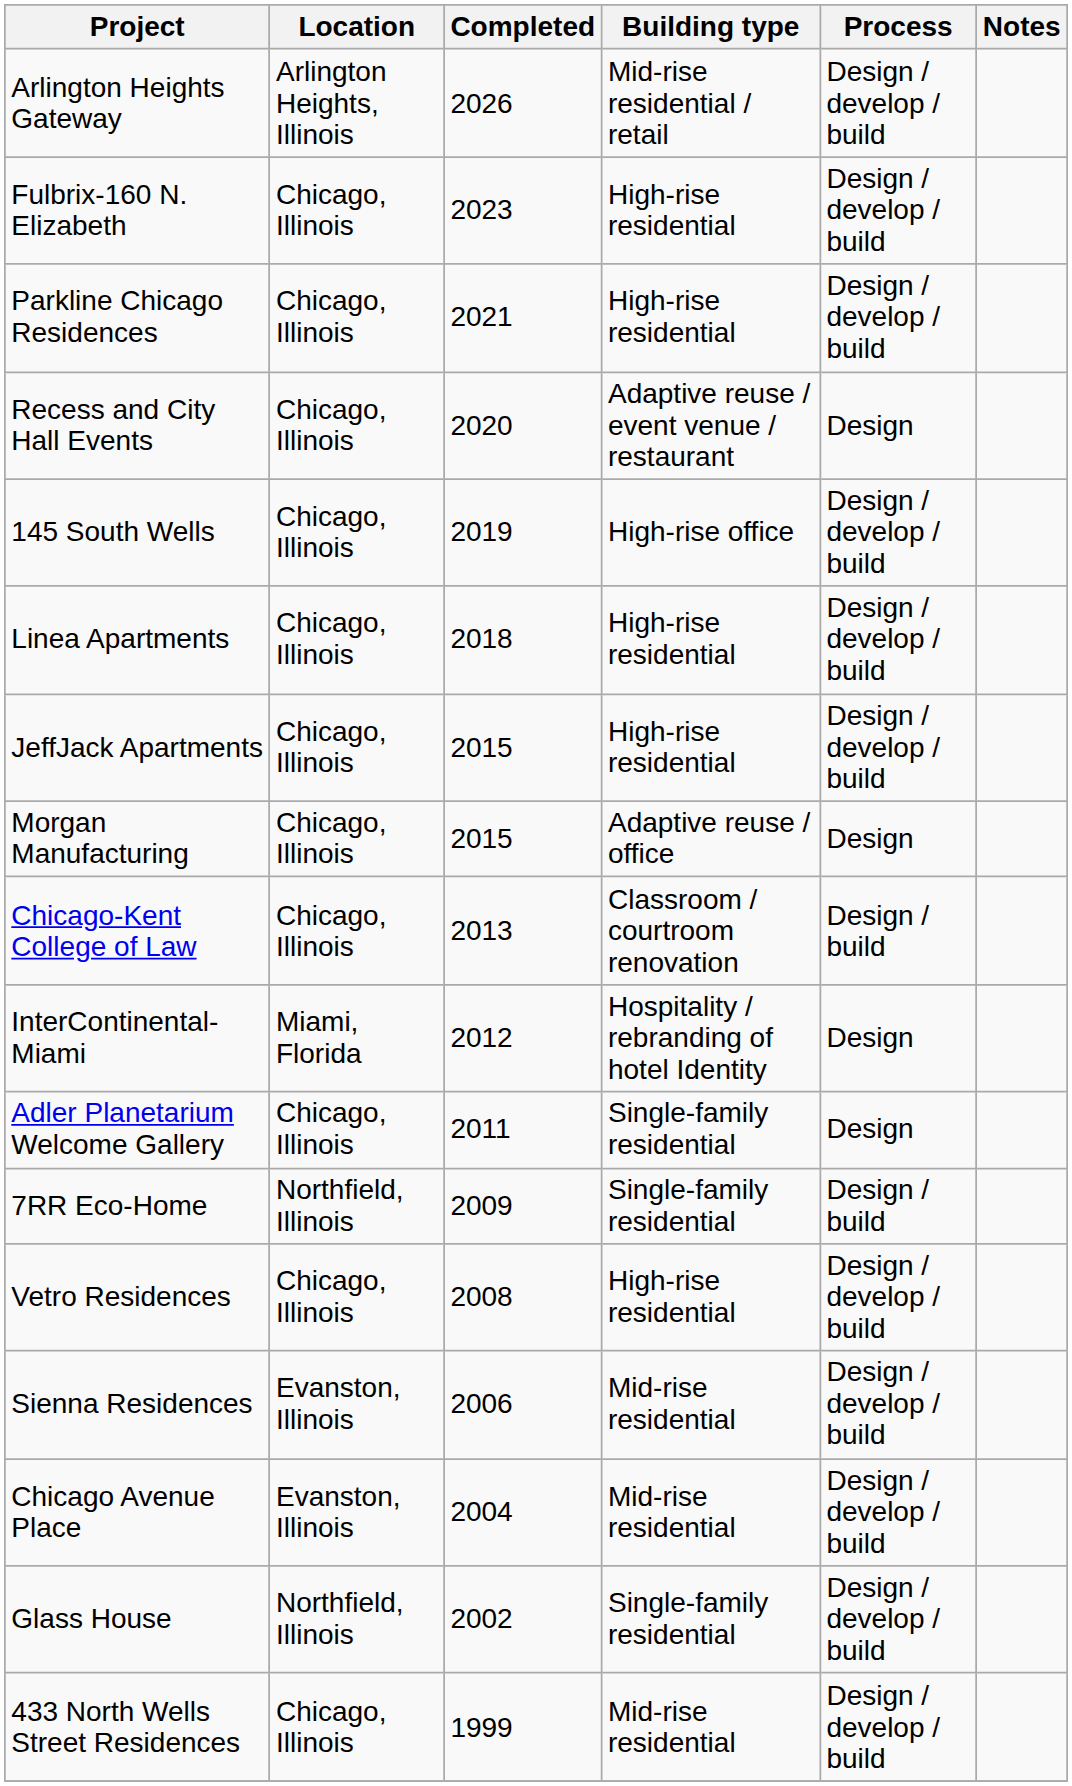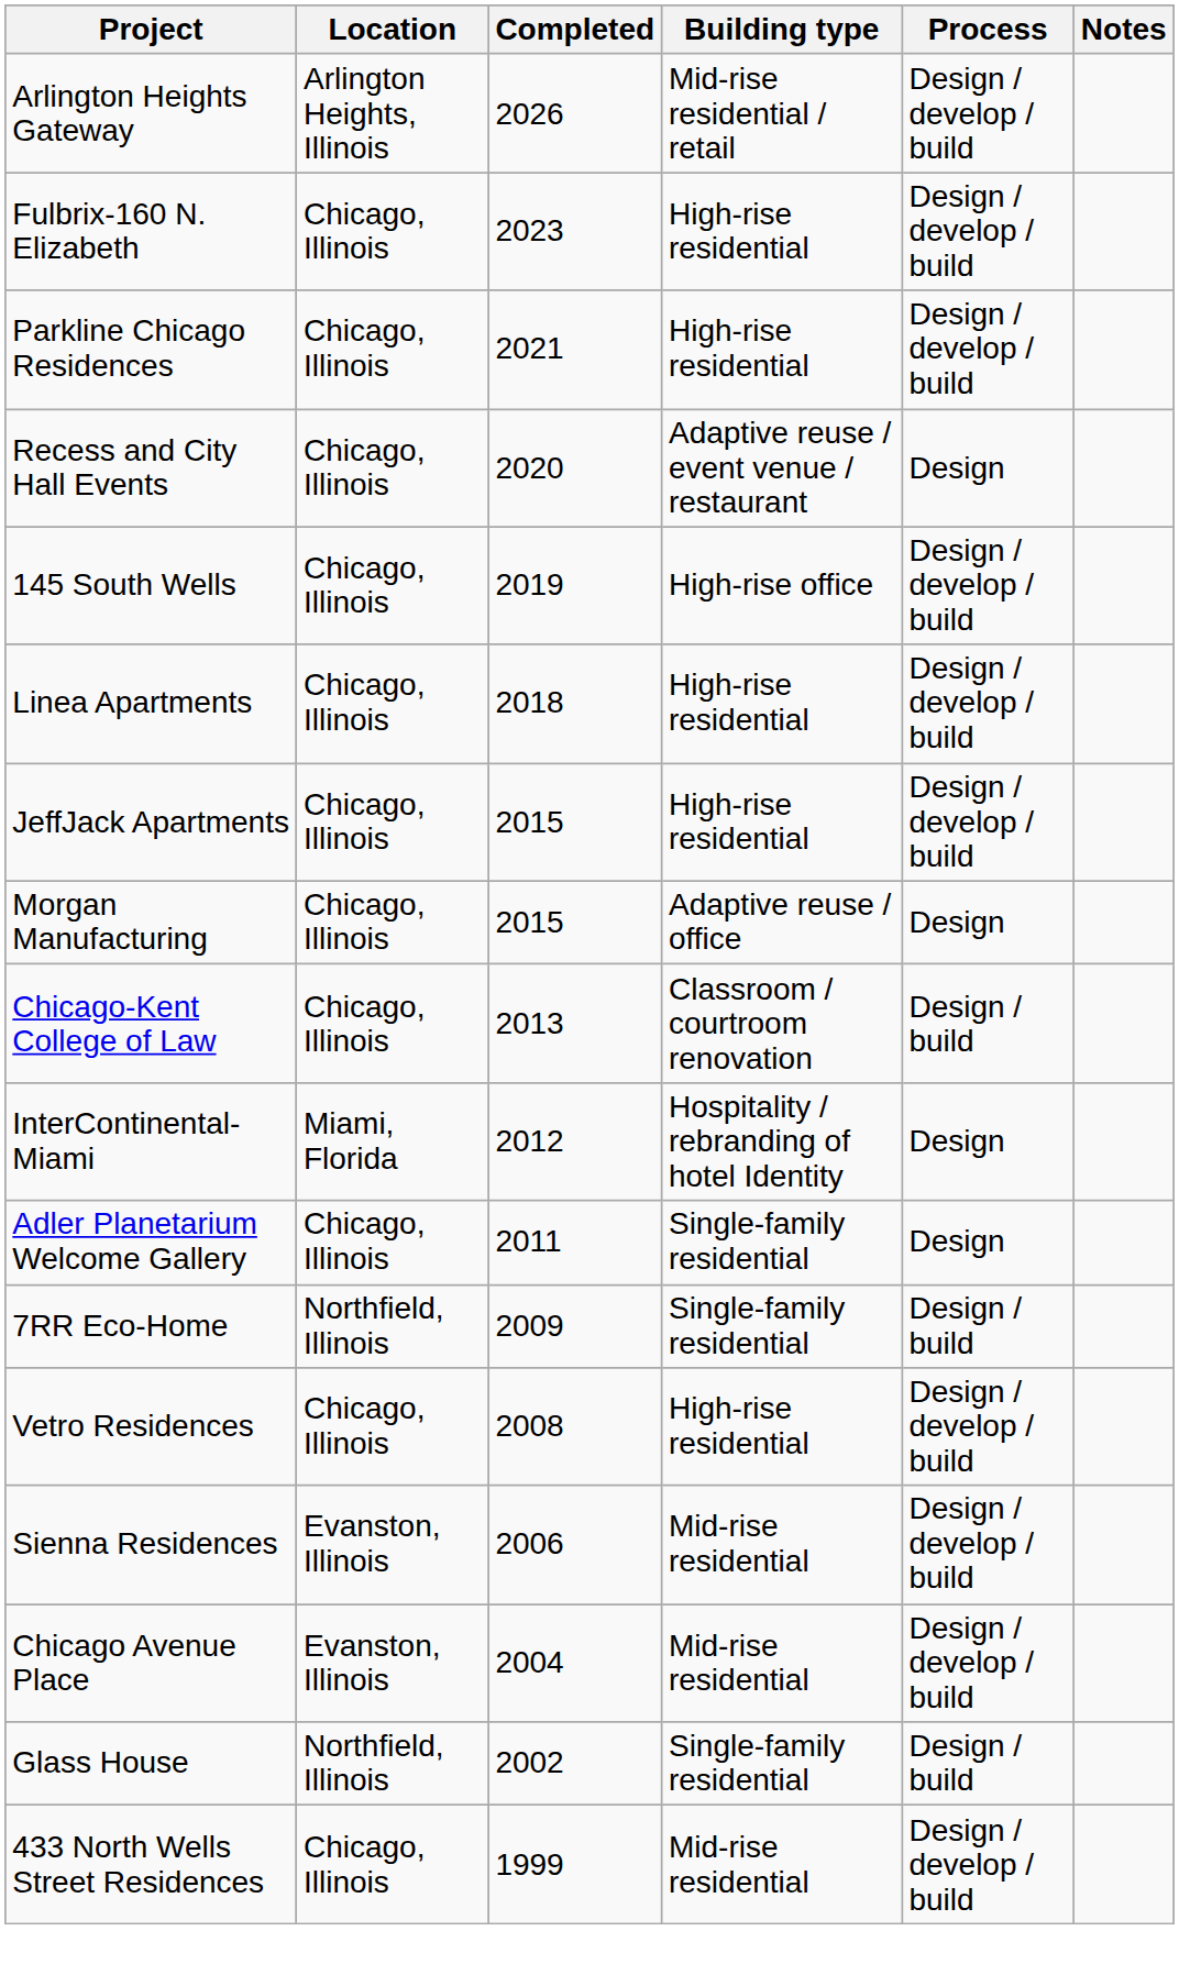Glass House | Process: Design / develop / build -> Design / build
